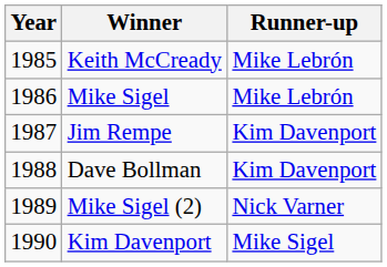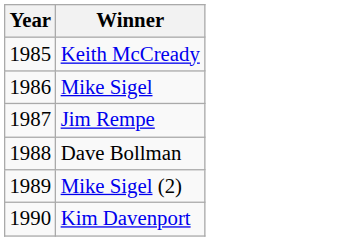- column: Runner-up | Mike Lebrón | Mike Lebrón | Kim Davenport | Kim Davenport | Nick Varner | Mike Sigel
